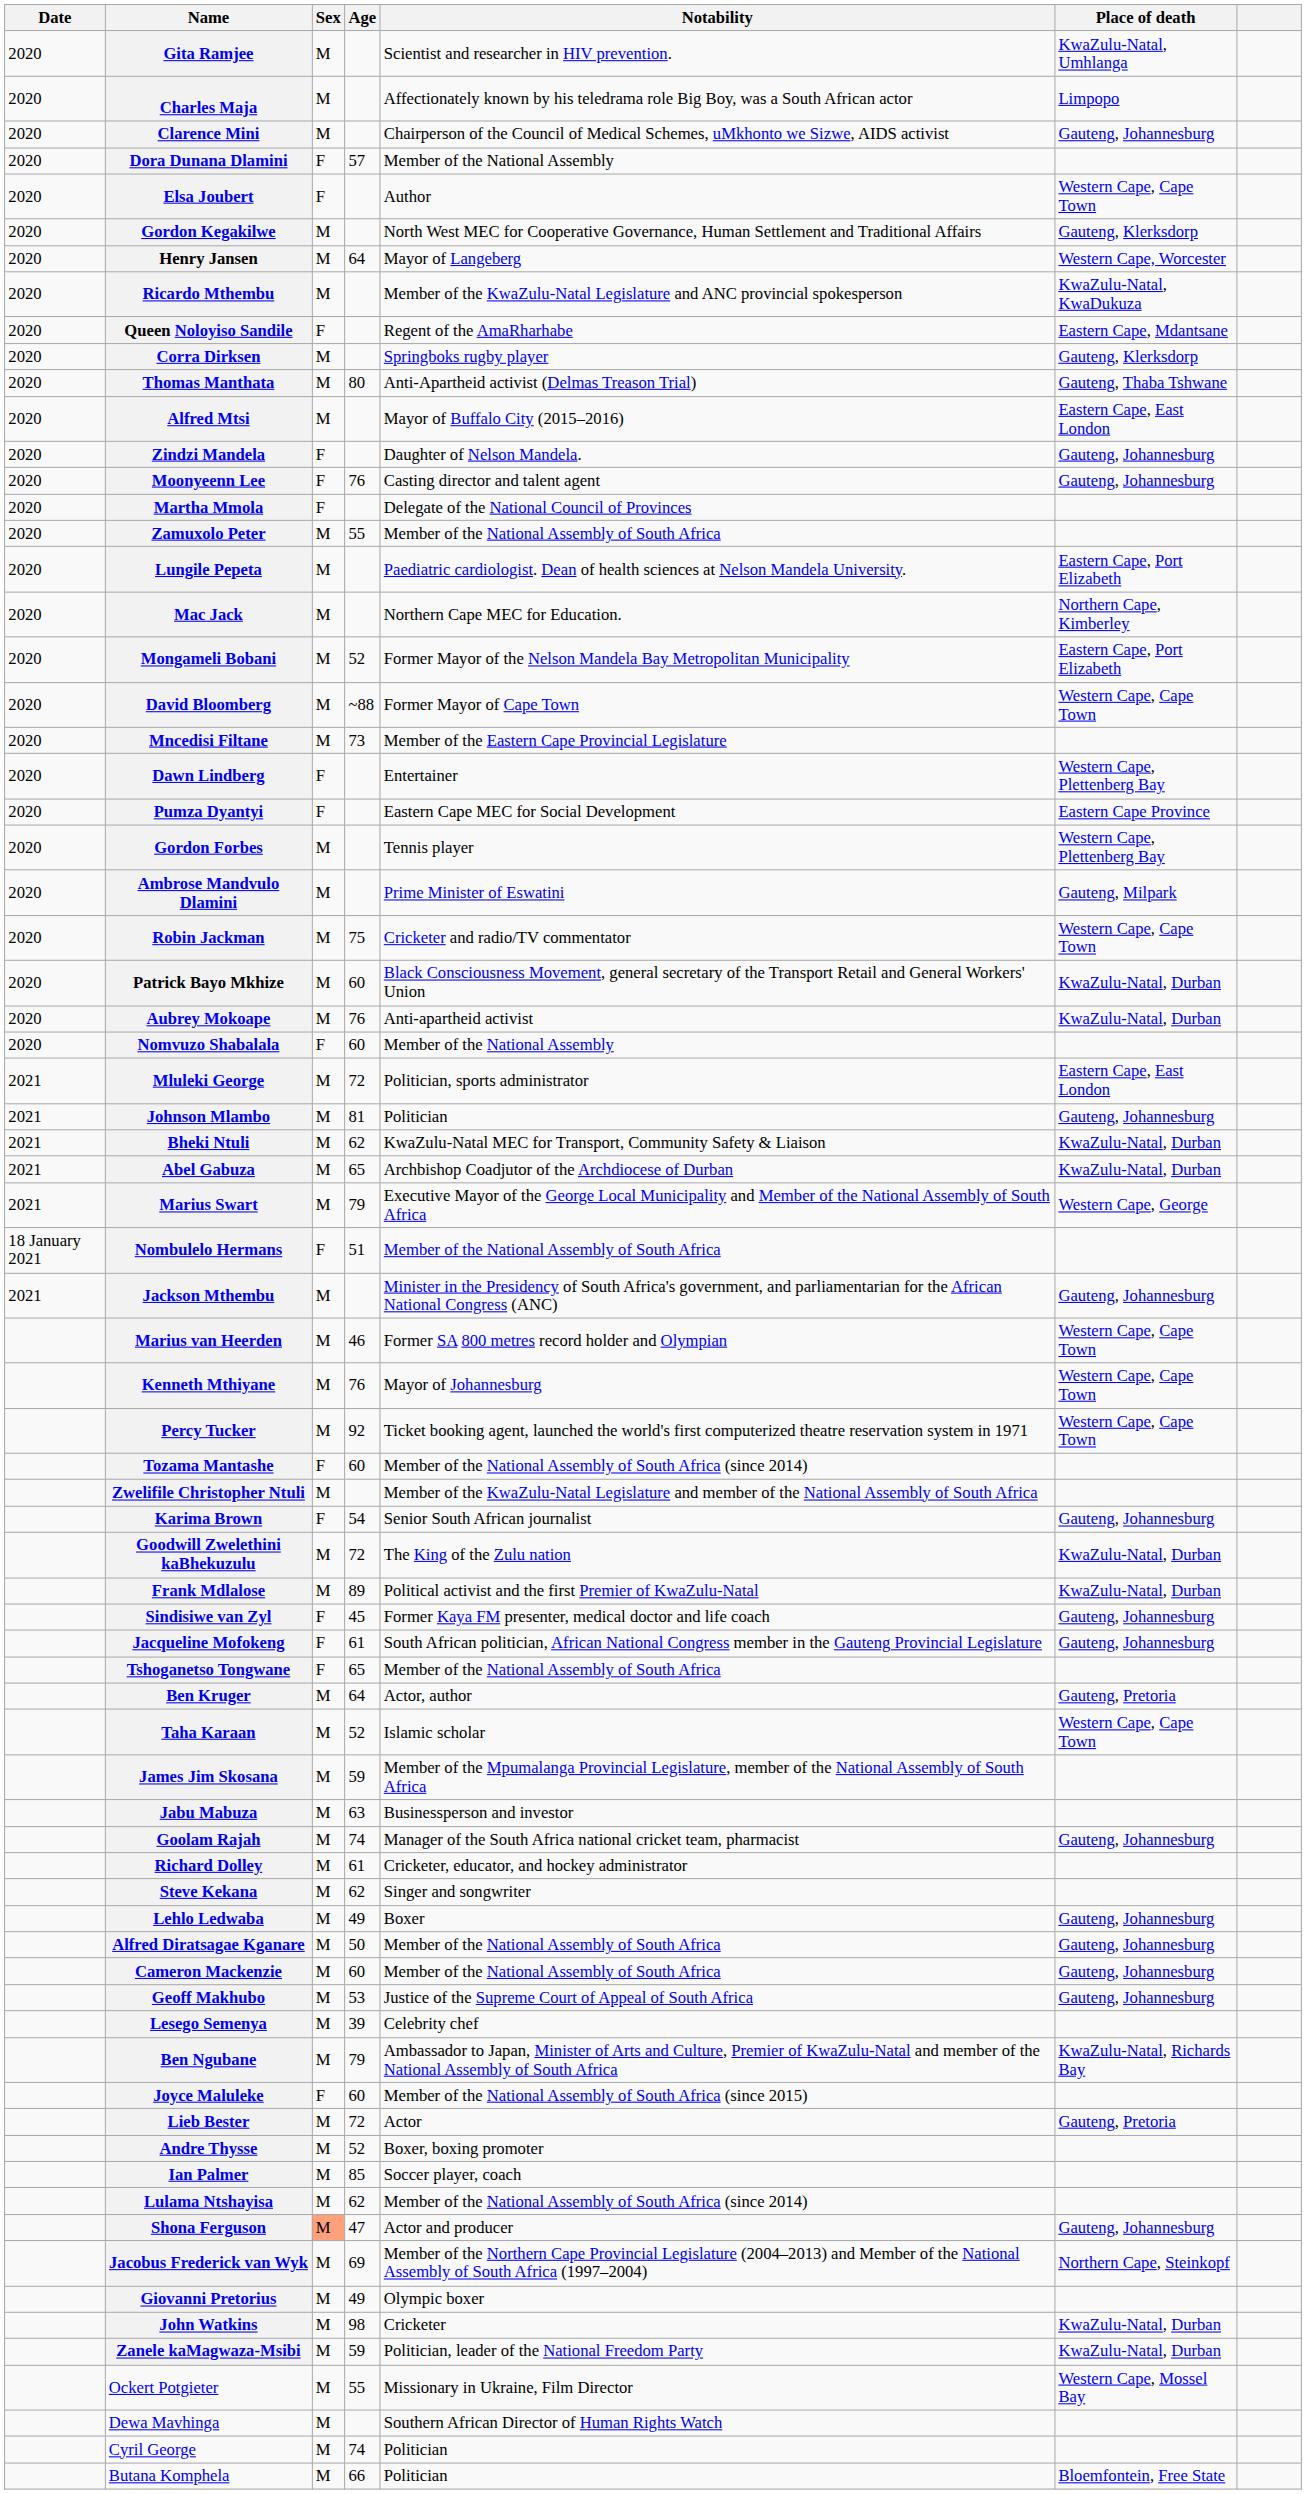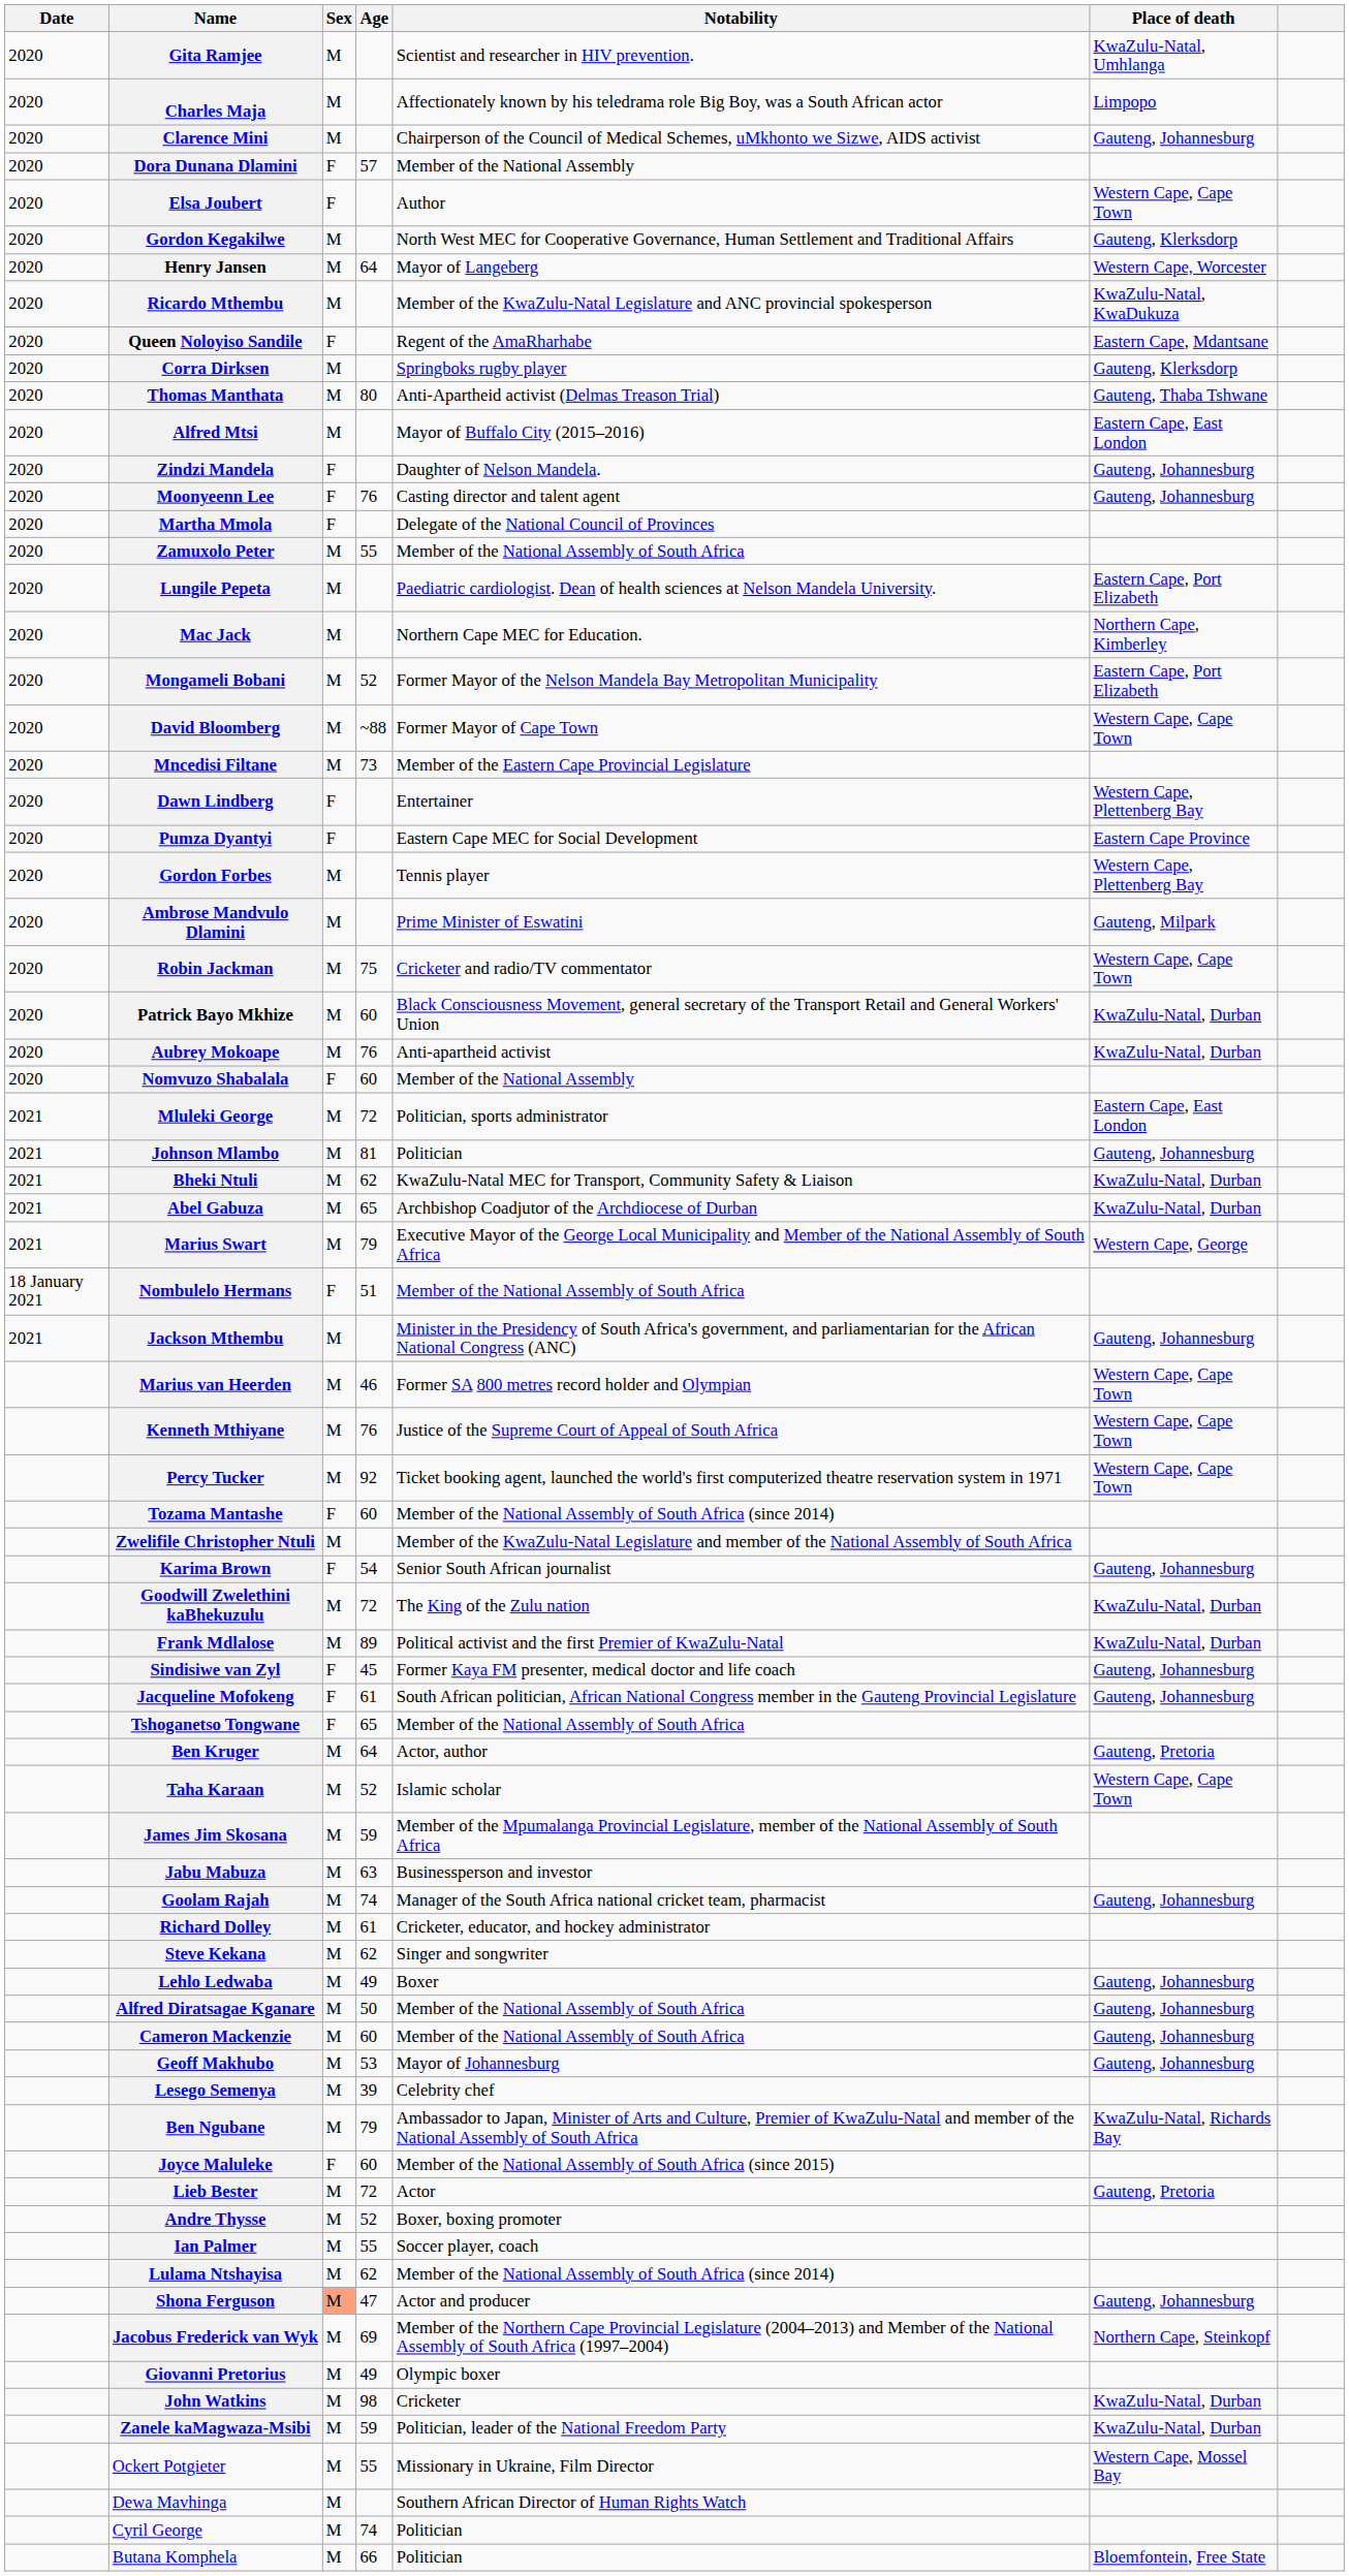Kenneth Mthiyane | Notability: Mayor of Johannesburg -> Justice of the Supreme Court of Appeal of South Africa
Geoff Makhubo | Notability: Justice of the Supreme Court of Appeal of South Africa -> Mayor of Johannesburg
Ian Palmer | Age: 85 -> 55
